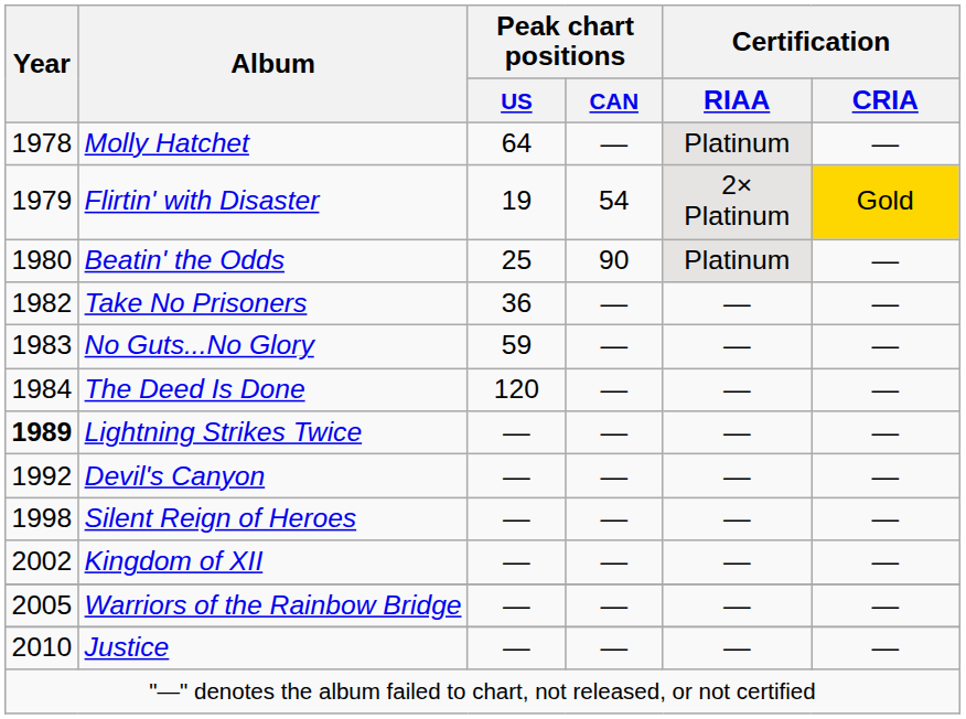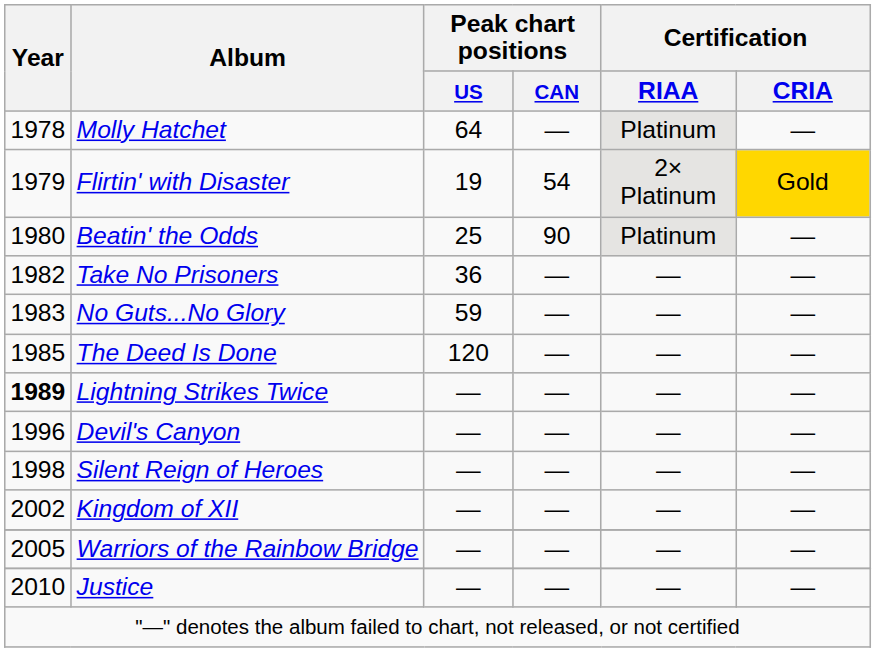The Deed Is Done | Year: 1984 -> 1985
Devil's Canyon | Year: 1992 -> 1996
